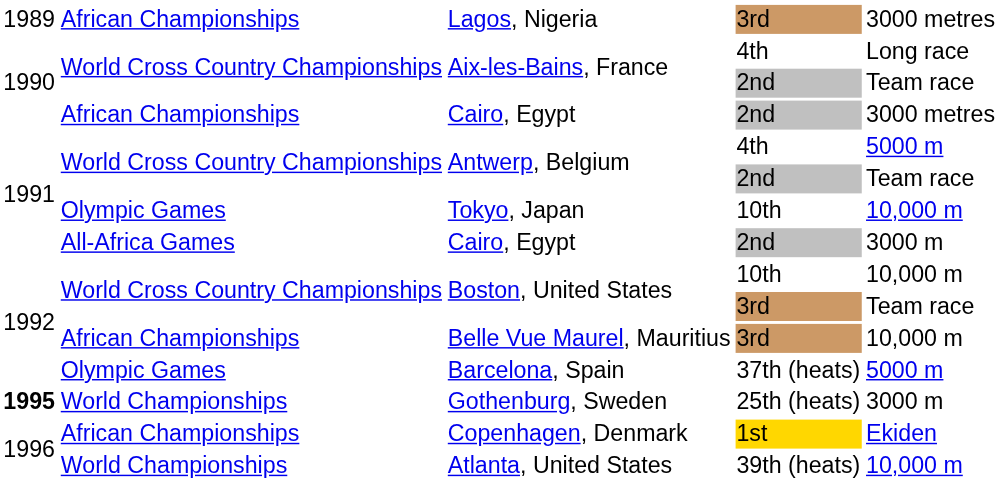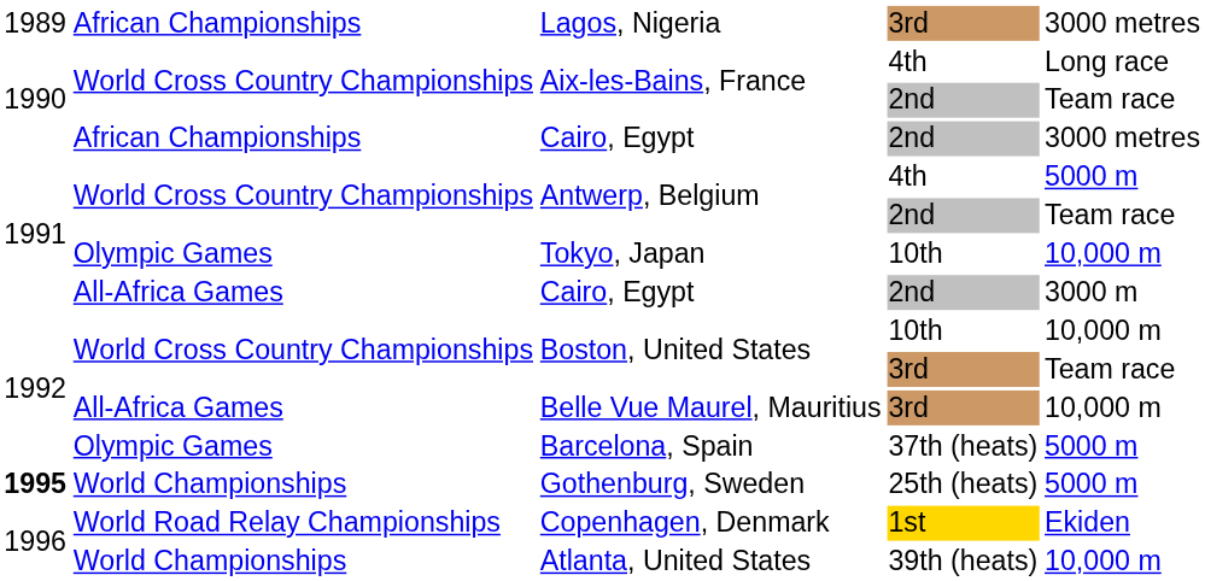Belle Vue Maurel, Mauritius | column 2: African Championships -> All-Africa Games
Gothenburg, Sweden | column 5: 3000 m -> 5000 m
Copenhagen, Denmark | column 2: African Championships -> World Road Relay Championships
